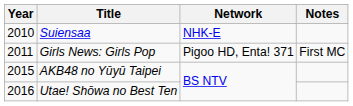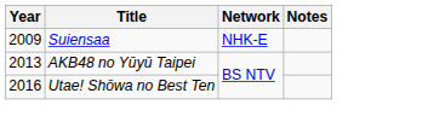Suiensaa | Year: 2010 -> 2009
- row: 2011 | Girls News: Girls Pop | Pigoo HD, Enta! 371 | First MC
AKB48 no Yūyū Taipei | Year: 2015 -> 2013
